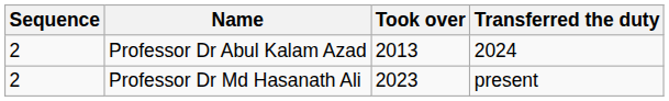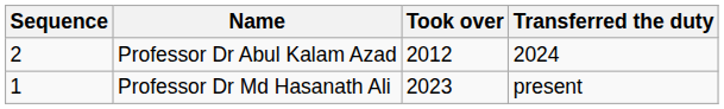Professor Dr Abul Kalam Azad | Took over: 2013 -> 2012
Professor Dr Md Hasanath Ali | Sequence: 2 -> 1
